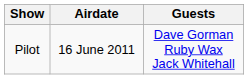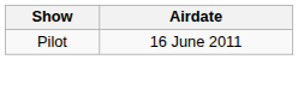- column: Guests | Dave Gorman Ruby Wax Jack Whitehall
